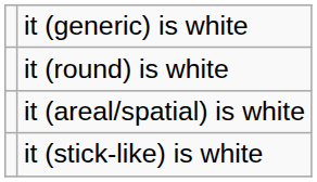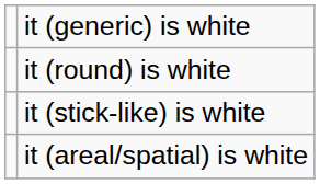rows swapped: it (stick-like) is white <-> it (areal/spatial) is white
